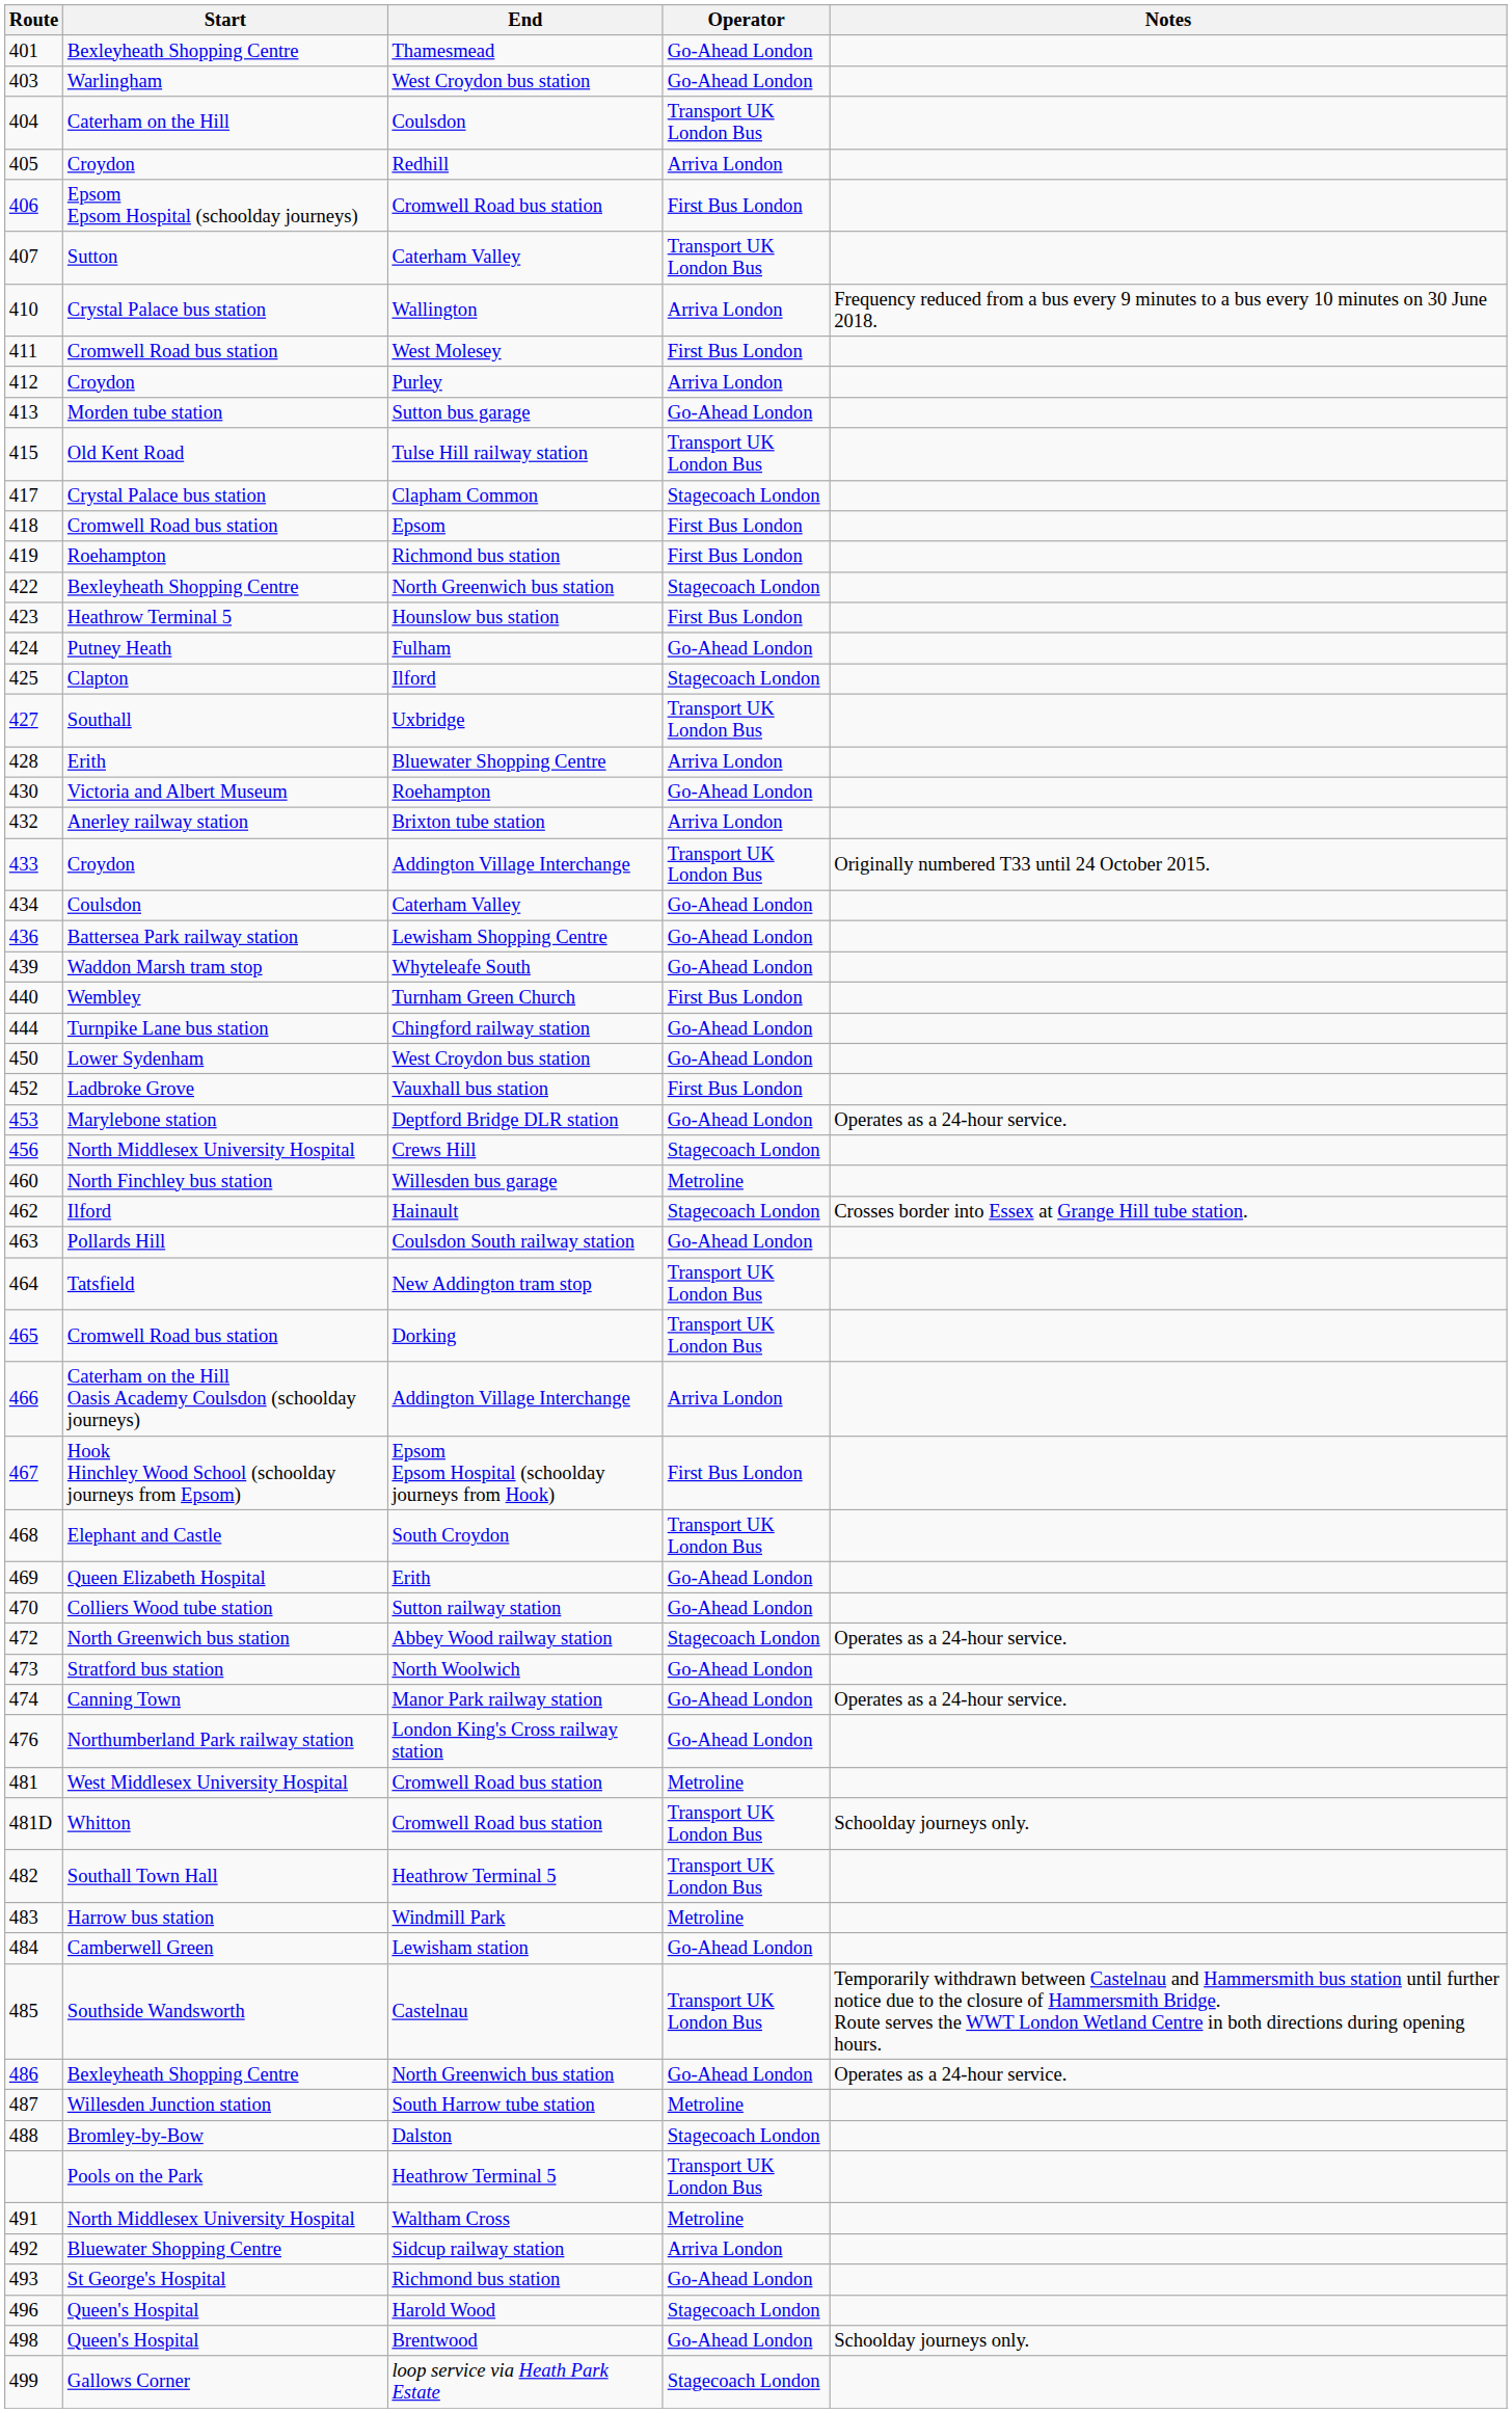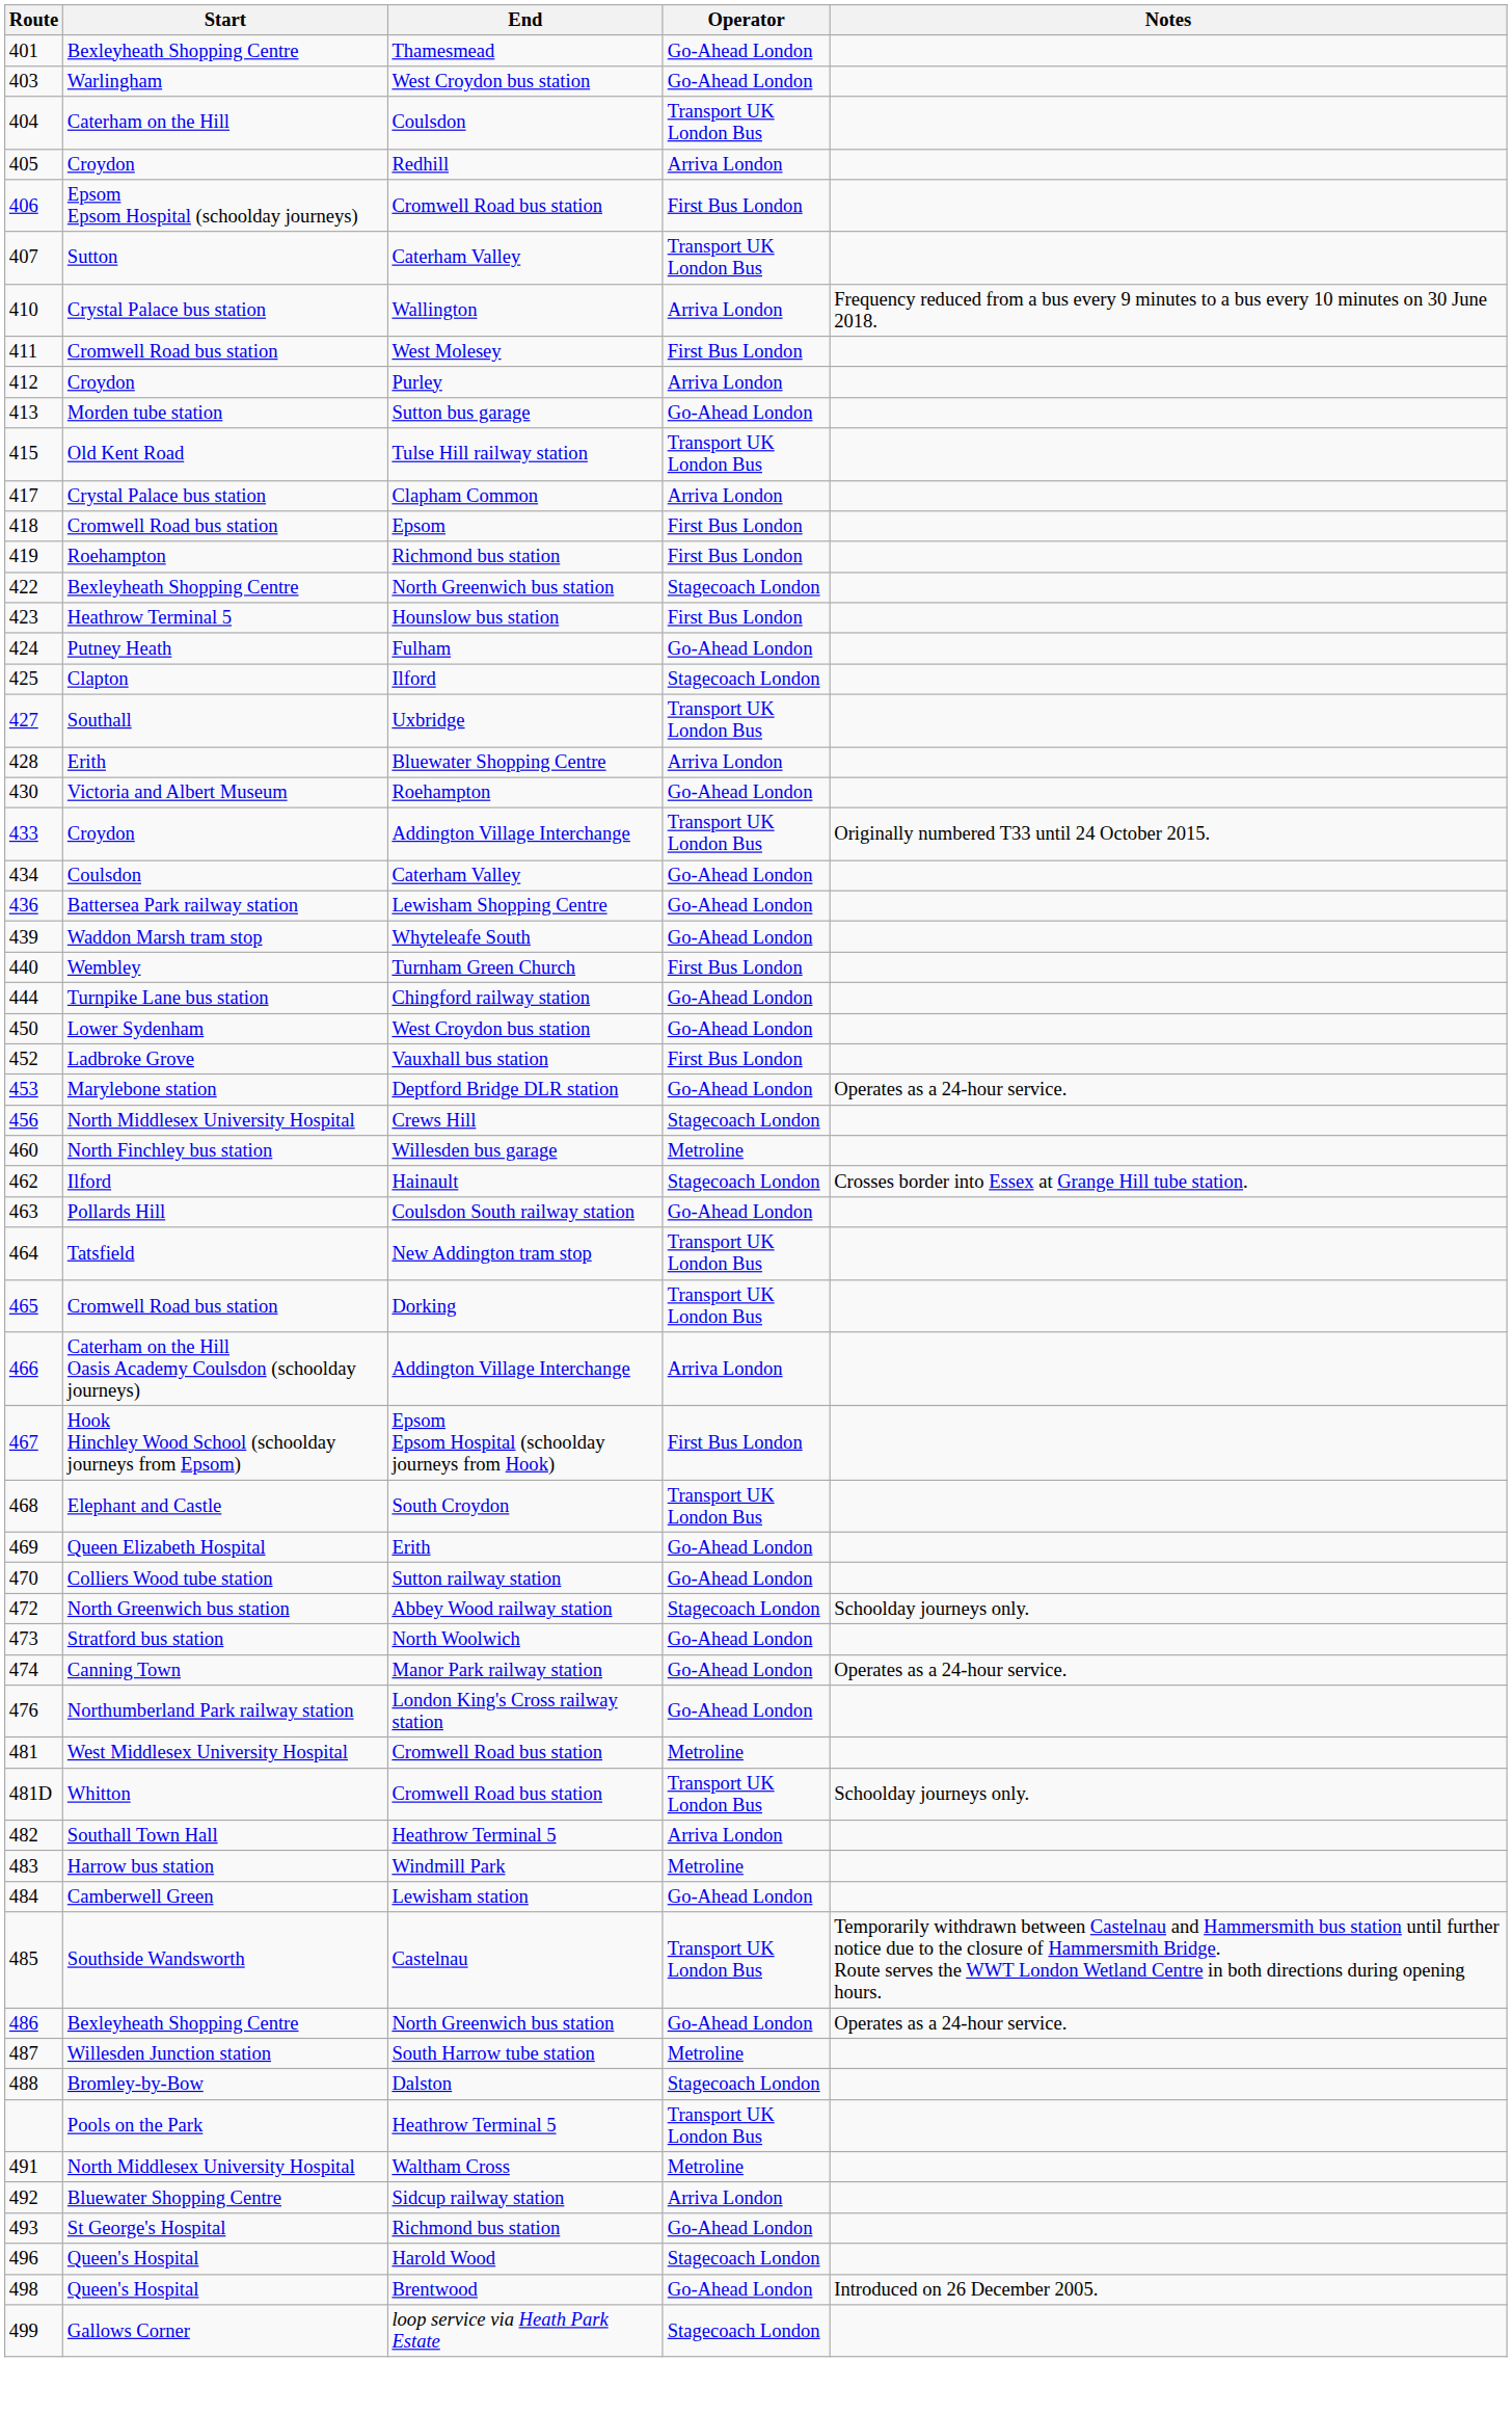417 | Operator: Stagecoach London -> Arriva London
- row: 432 | Anerley railway station | Brixton tube station | Arriva London
472 | Notes: Operates as a 24-hour service. -> Schoolday journeys only.
482 | Operator: Transport UK London Bus -> Arriva London
498 | Notes: Schoolday journeys only. -> Introduced on 26 December 2005.
